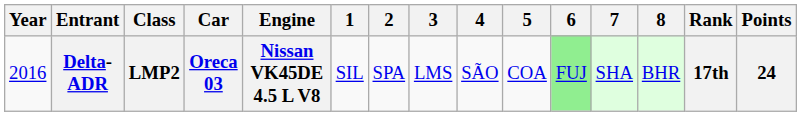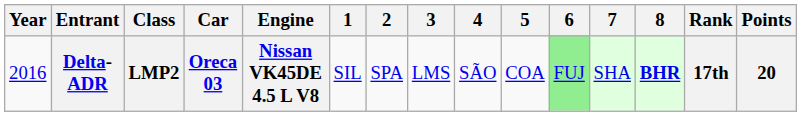Delta-ADR | 8: normal -> bold
Delta-ADR | Points: 24 -> 20
